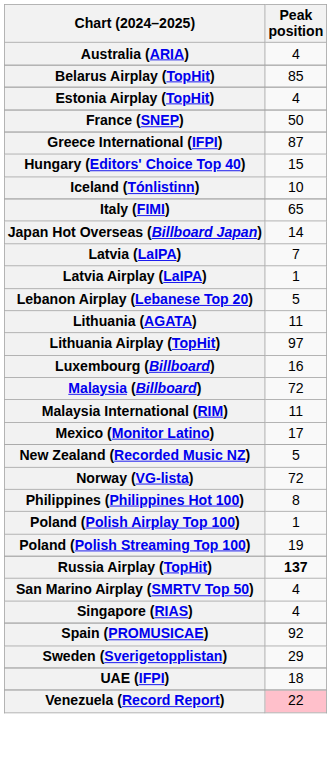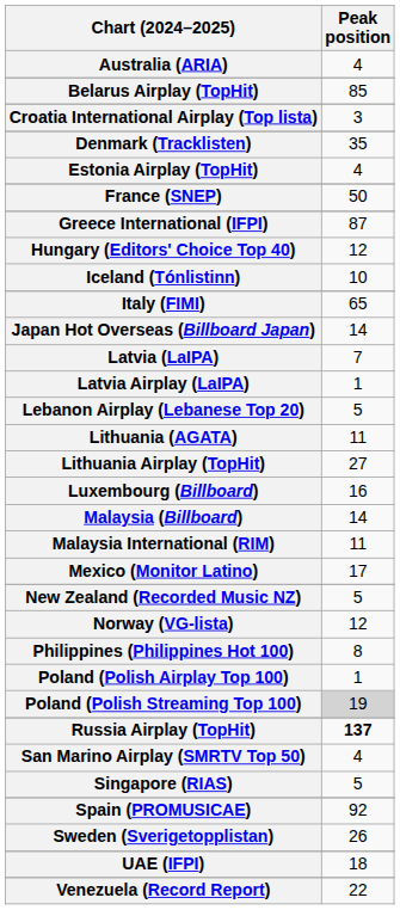+ row: Croatia International Airplay (Top lista) | 3
+ row: Denmark (Tracklisten) | 35
Hungary (Editors' Choice Top 40) | Peak position: 15 -> 12
Lithuania Airplay (TopHit) | Peak position: 97 -> 27
Malaysia (Billboard) | Peak position: 72 -> 14
Norway (VG-lista) | Peak position: 72 -> 12
Poland (Polish Streaming Top 100) | Peak position: no background -> lightgrey background
Singapore (RIAS) | Peak position: 4 -> 5
Sweden (Sverigetopplistan) | Peak position: 29 -> 26
Venezuela (Record Report) | Peak position: pink background -> no background
